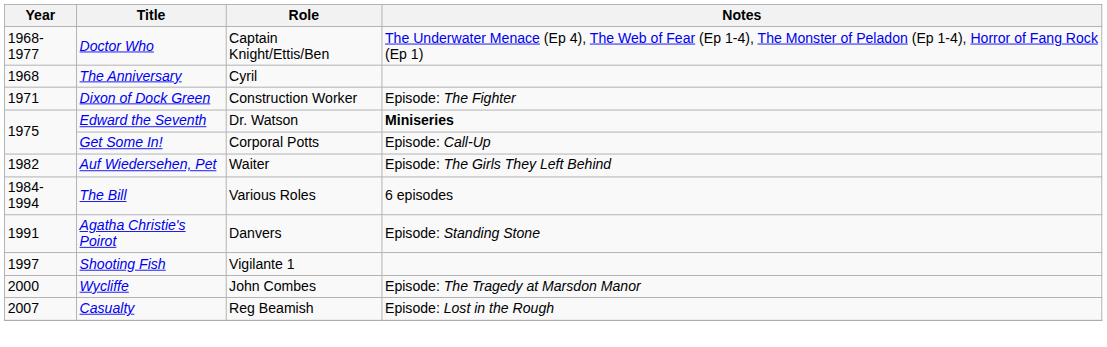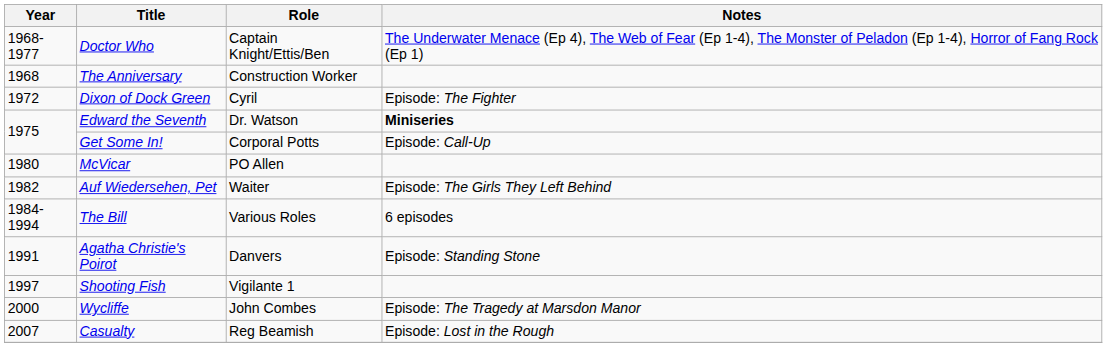The Anniversary | Role: Cyril -> Construction Worker
Dixon of Dock Green | Year: 1971 -> 1972
Dixon of Dock Green | Role: Construction Worker -> Cyril
+ row: 1980 | McVicar | PO Allen
